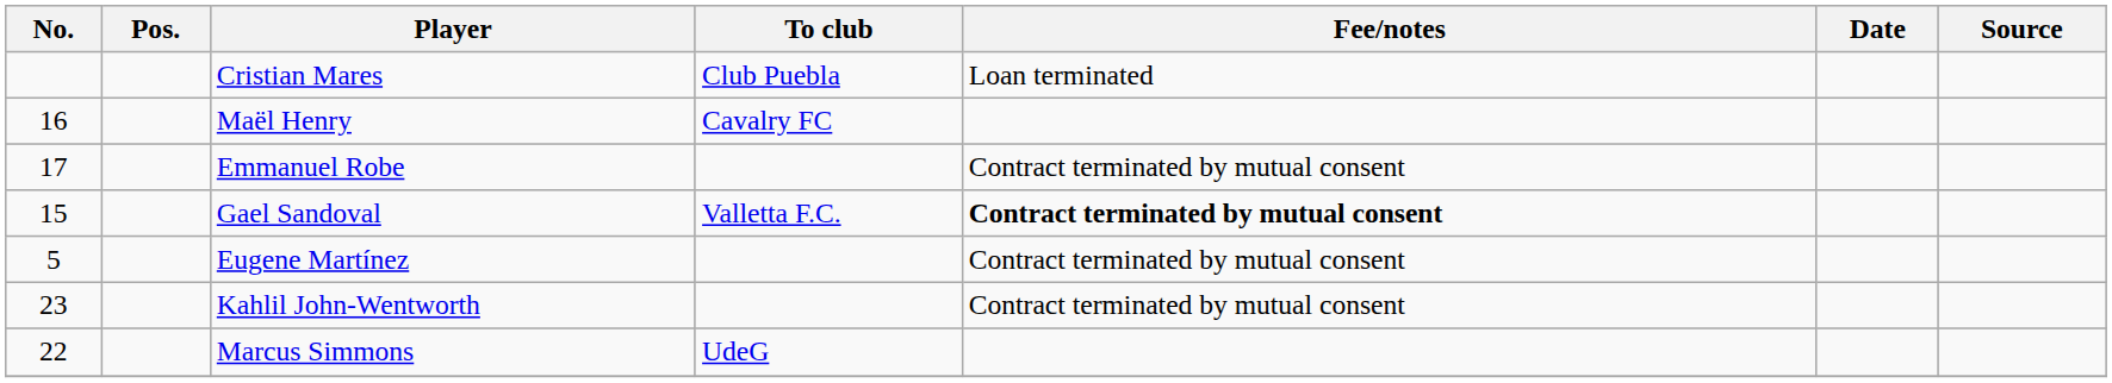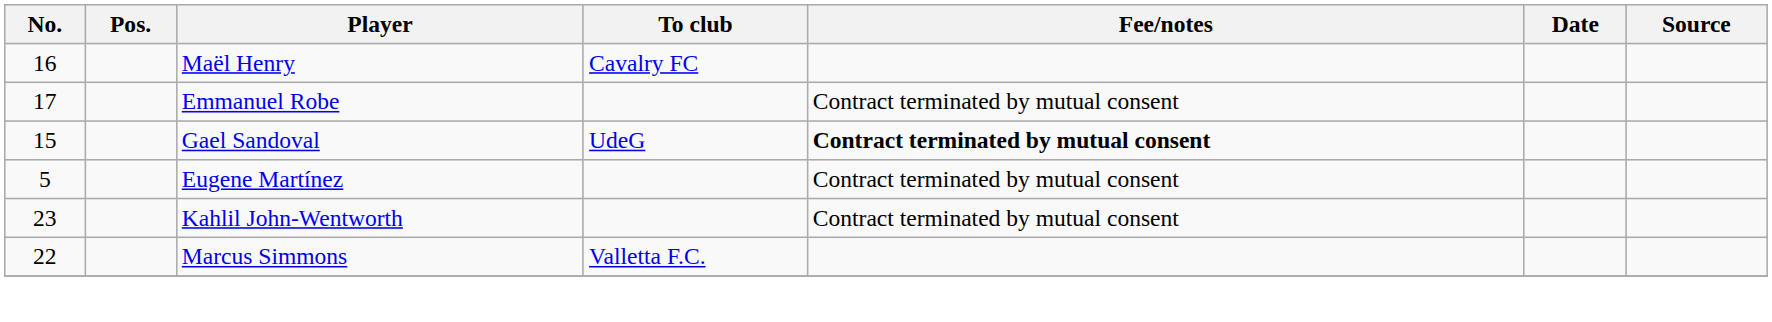- row: Cristian Mares | Club Puebla | Loan terminated
Gael Sandoval | To club: Valletta F.C. -> UdeG
Marcus Simmons | To club: UdeG -> Valletta F.C.
